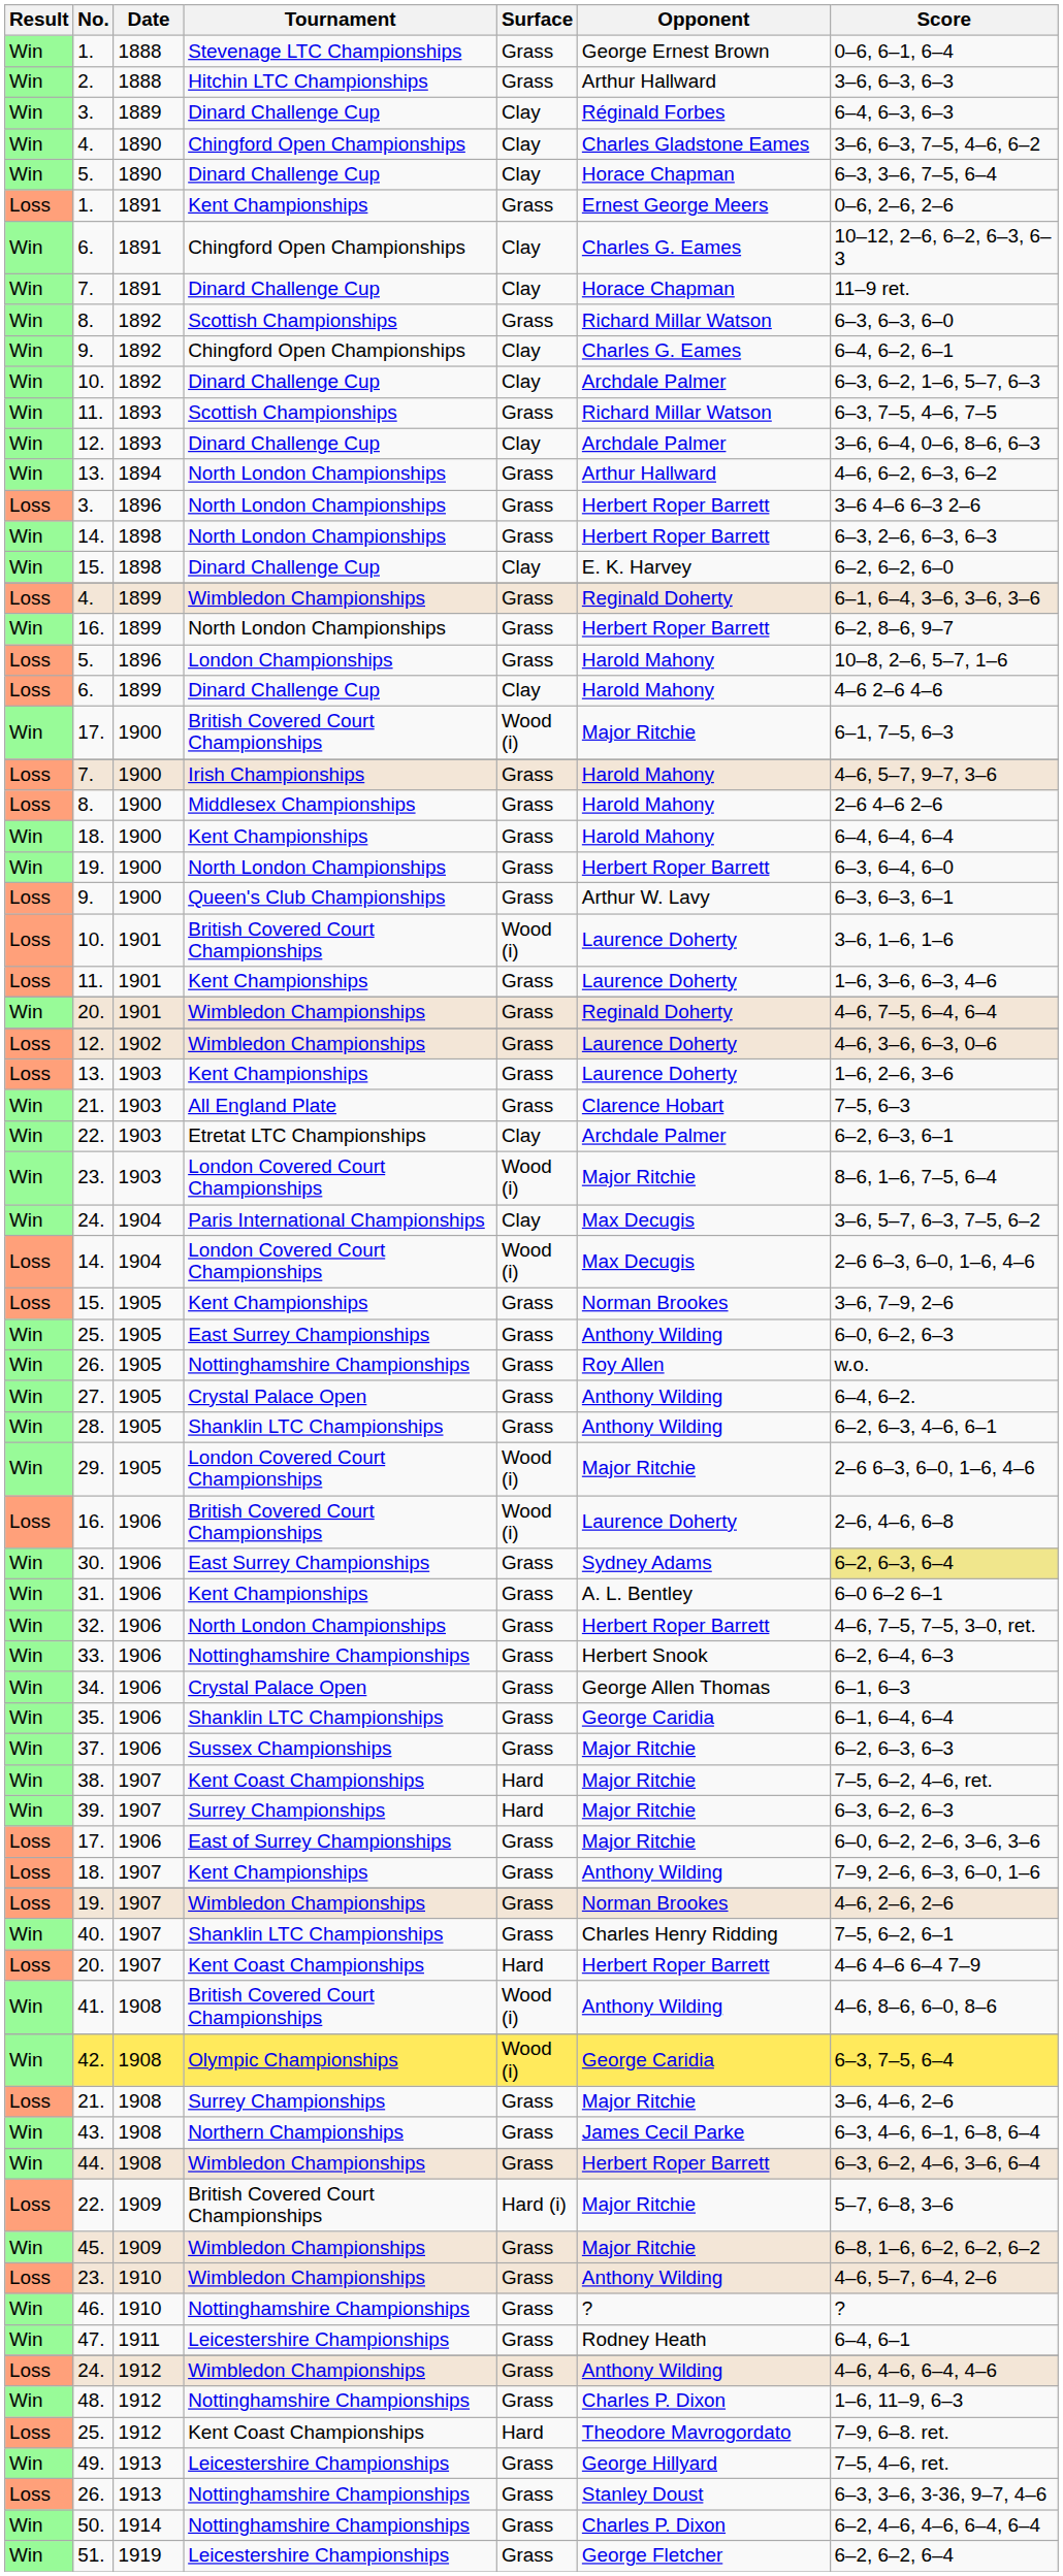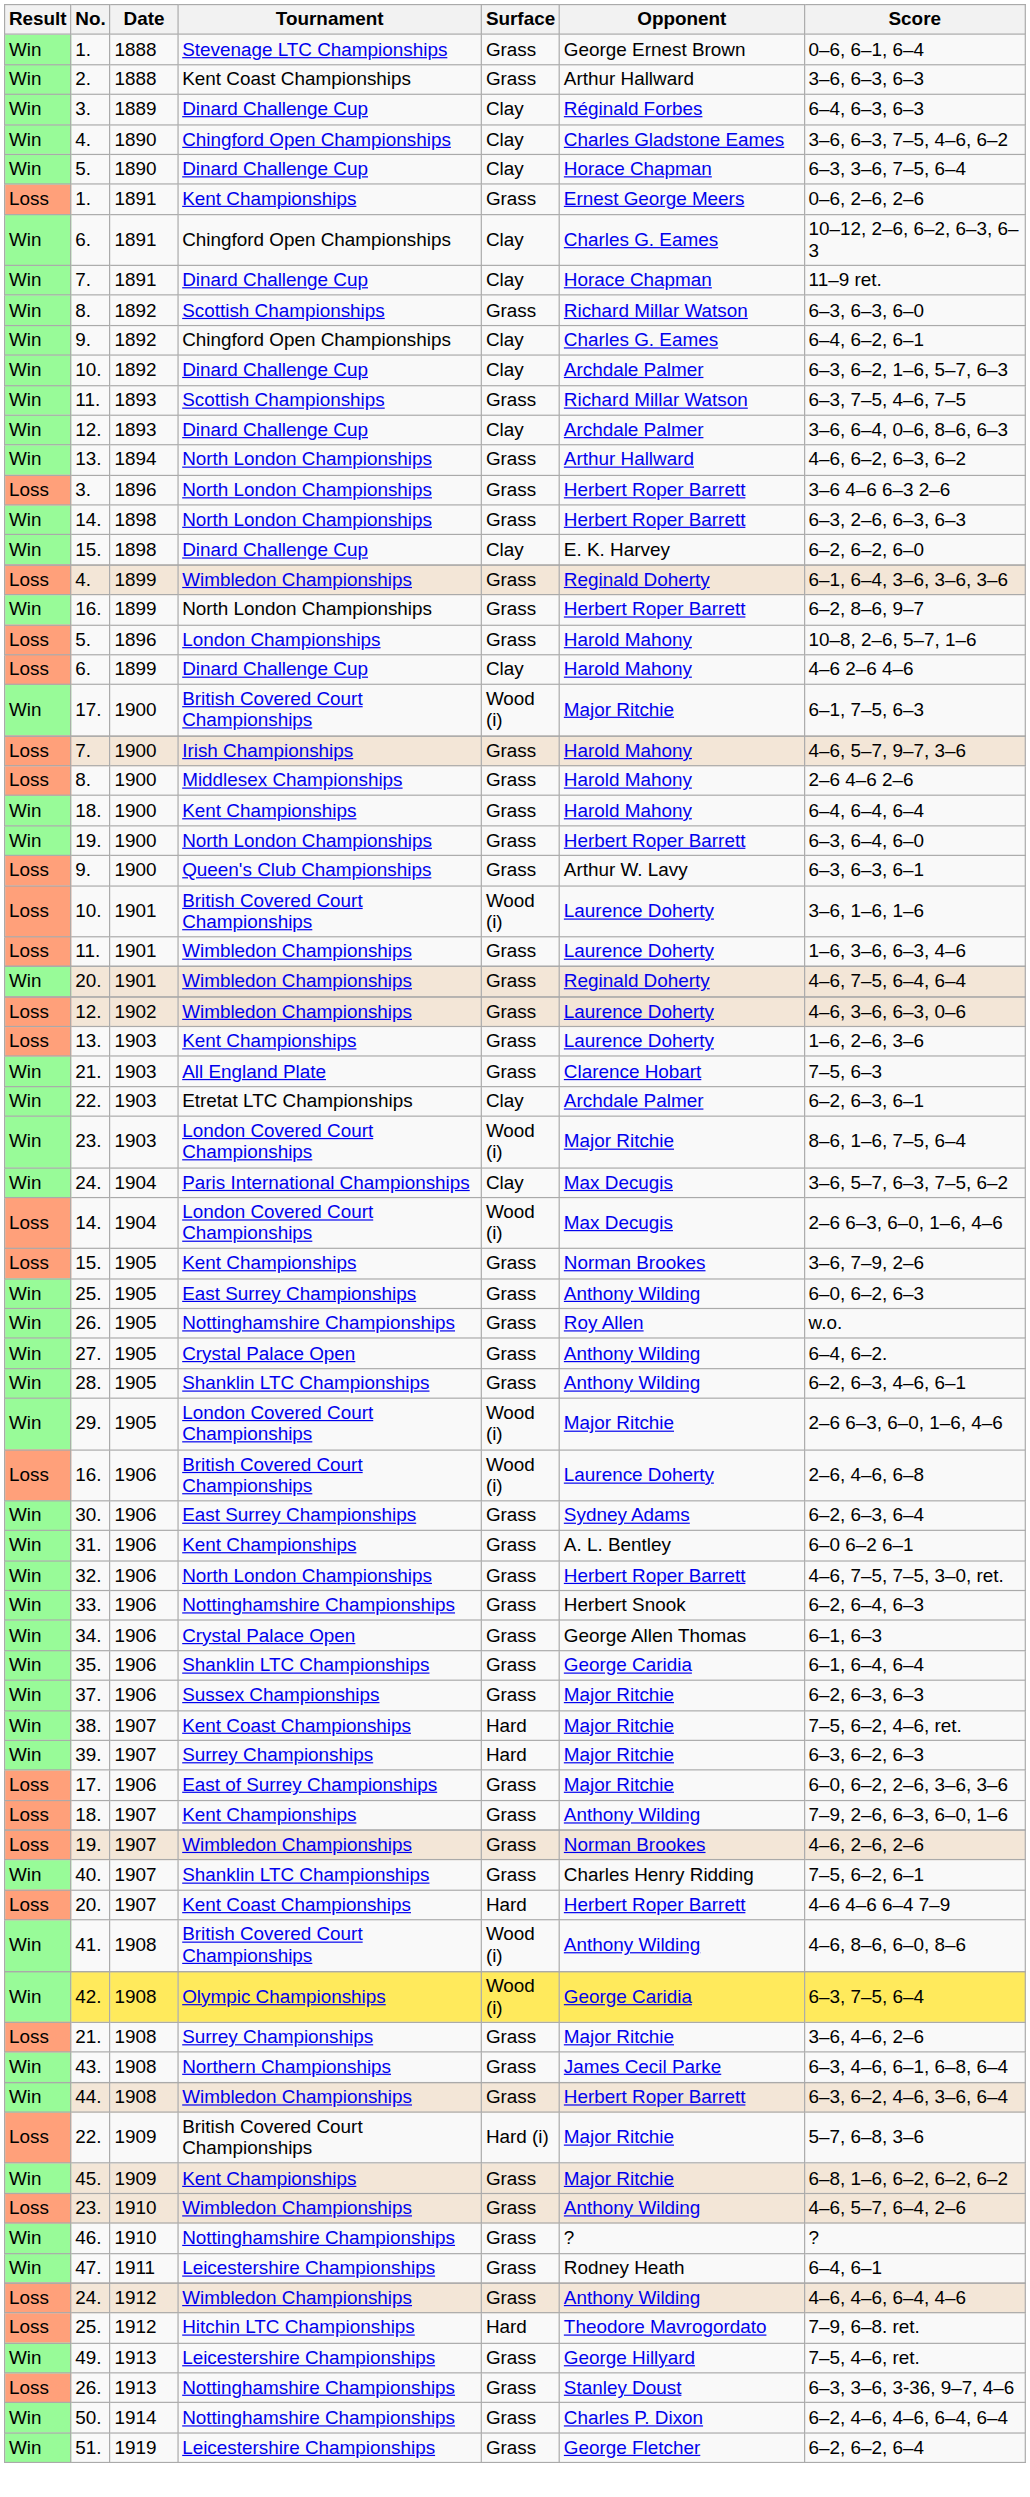2. | Tournament: Hitchin LTC Championships -> Kent Coast Championships
11. / 1901 | Tournament: Kent Championships -> Wimbledon Championships
30. | Score: khaki background -> no background
45. | Tournament: Wimbledon Championships -> Kent Championships
- row: Win | 48. | 1912 | Nottinghamshire Championships | Grass | Charles P. Dixon | 1–6, 11–9, 6–3
25. / 1912 | Tournament: Kent Coast Championships -> Hitchin LTC Championships
